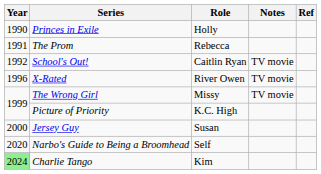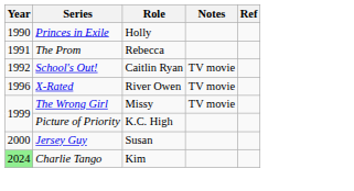- row: 2020 | Narbo's Guide to Being a Broomhead | Self
